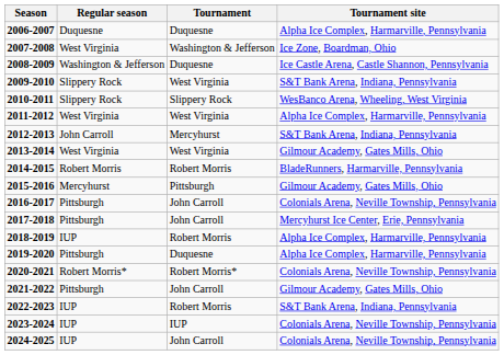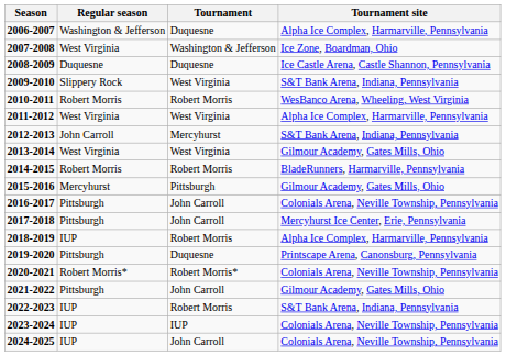2006-2007 | Regular season: Duquesne -> Washington & Jefferson
2008-2009 | Regular season: Washington & Jefferson -> Duquesne
2010-2011 | Regular season: Slippery Rock -> Robert Morris
2010-2011 | Tournament: Slippery Rock -> Robert Morris
2019-2020 | Tournament site: Alpha Ice Complex, Harmarville, Pennsylvania -> Printscape Arena, Canonsburg, Pennsylvania
